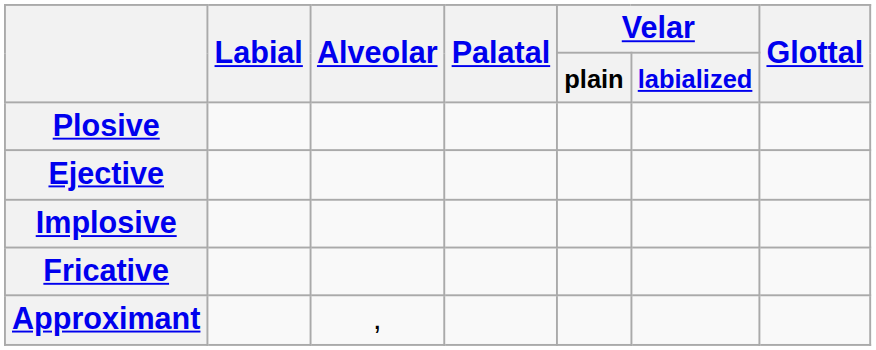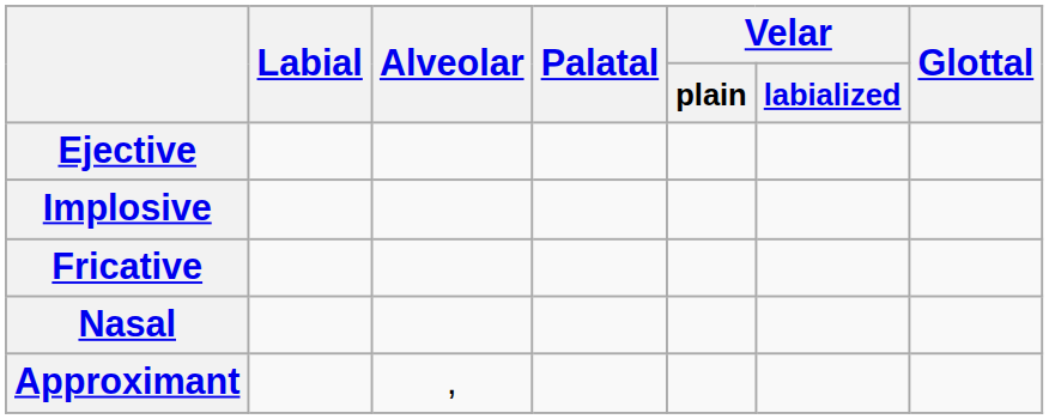- row: Plosive
+ row: Nasal
